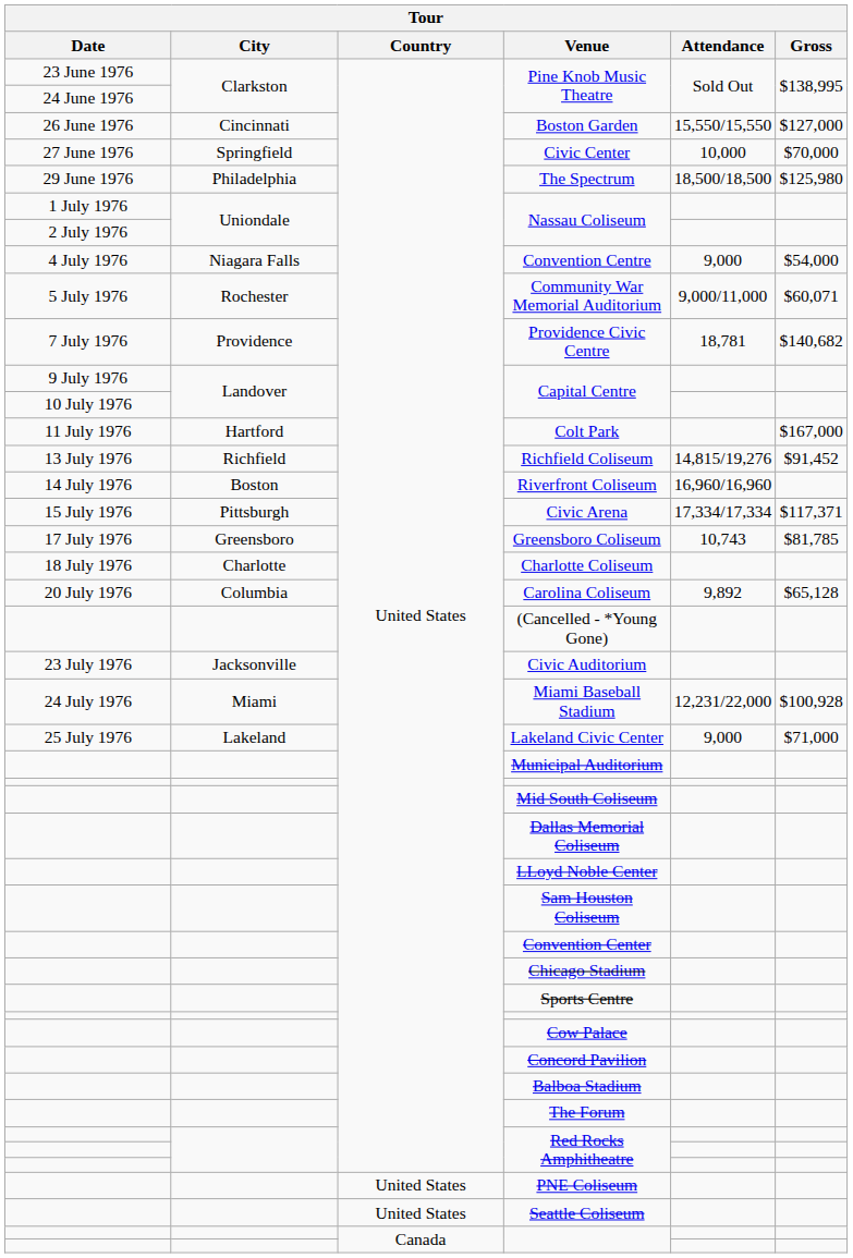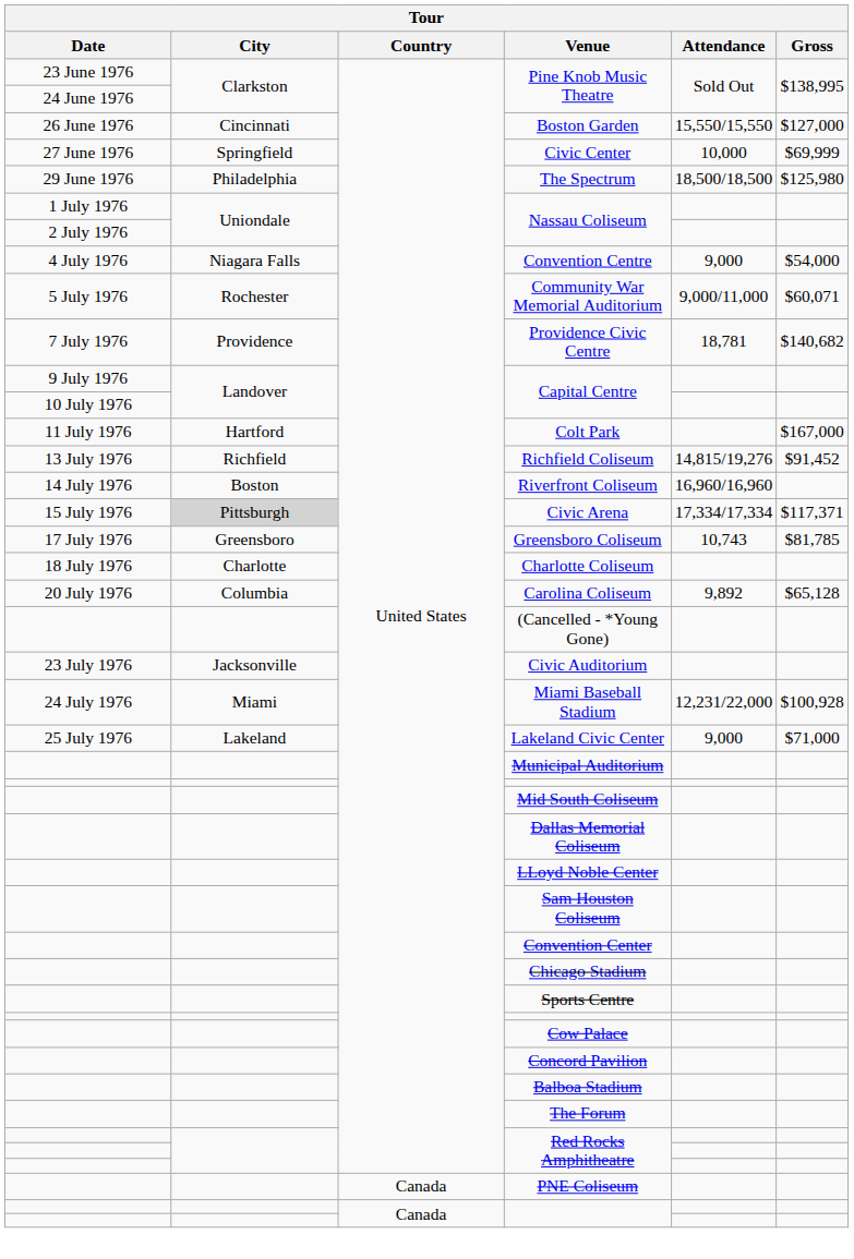Civic Center | Gross: $70,000 -> $69,999
Civic Arena | City: no background -> lightgrey background
PNE Coliseum | Country: United States -> Canada
- row: United States | Seattle Coliseum
